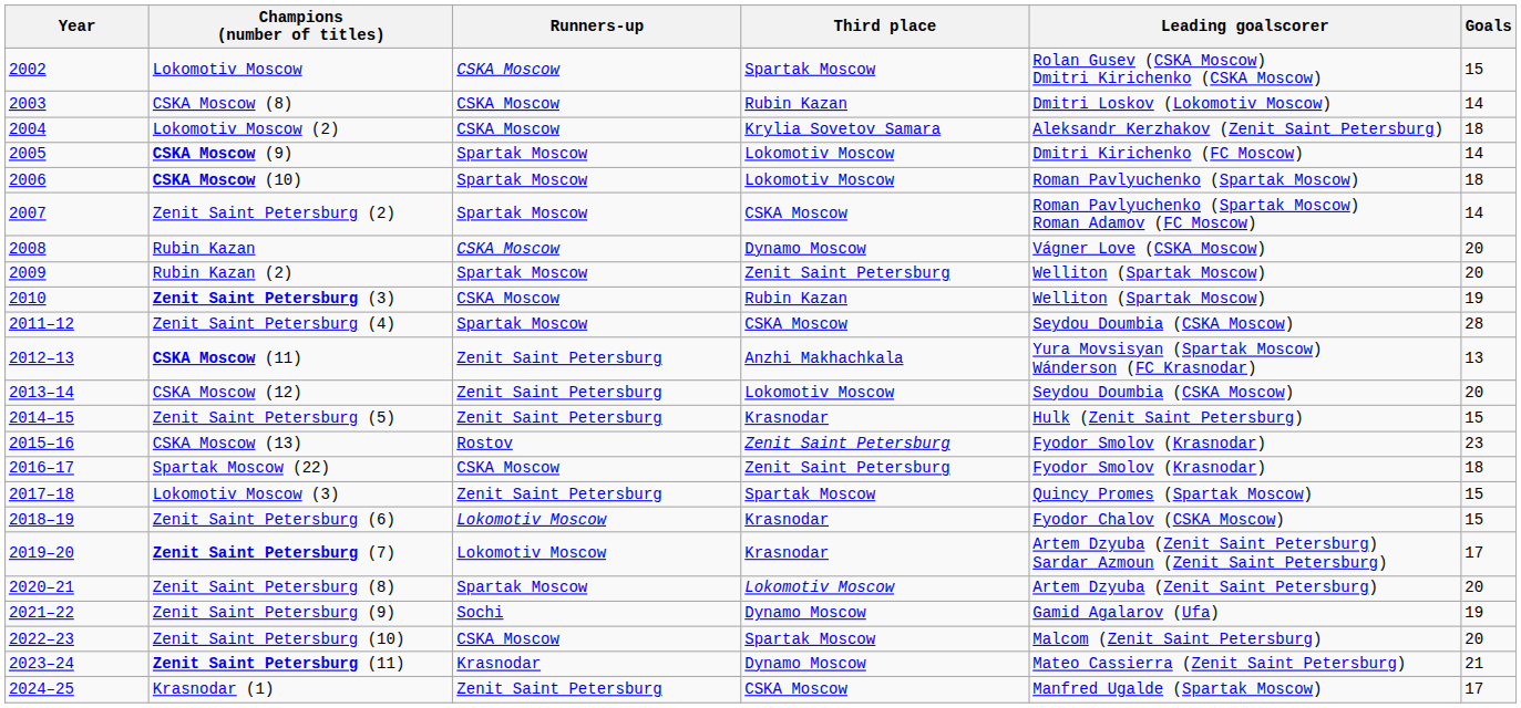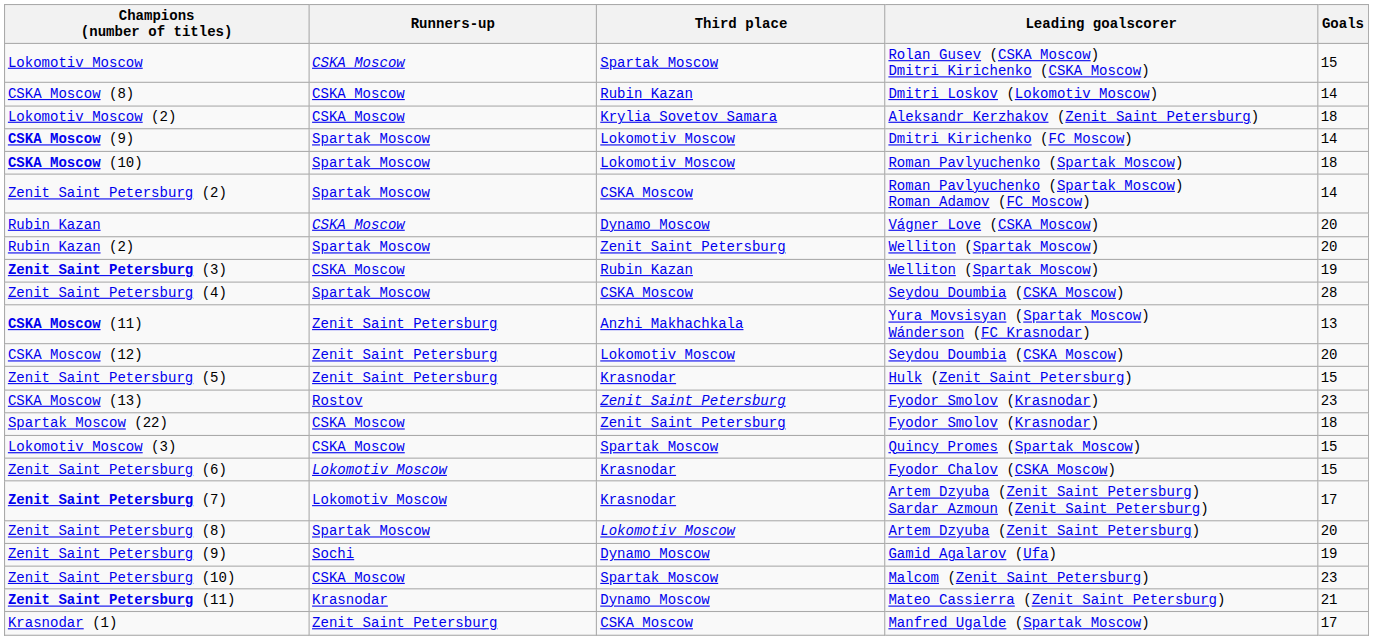- column: Year | 2002 | 2003 | 2004 | 2005 | 2006 | 2007 | 2008 | 2009 | 2010 | 2011–12 | 2012–13 | 2013–14 | 2014–15 | 2015–16 | 2016–17 | 2017–18 | 2018–19 | 2019–20 | 2020–21 | 2021–22 | 2022–23 | 2023–24 | 2024–25
Lokomotiv Moscow (3) | Runners-up: Zenit Saint Petersburg -> CSKA Moscow
Zenit Saint Petersburg (10) | Goals: 20 -> 23
